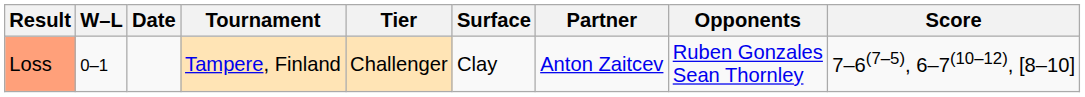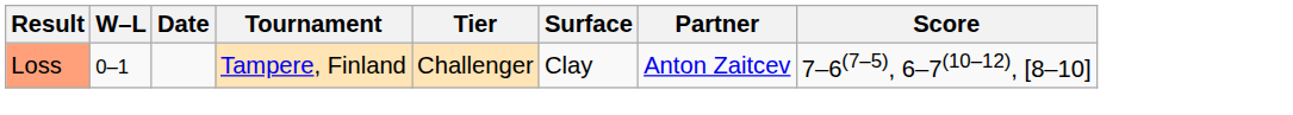- column: Opponents | Ruben Gonzales Sean Thornley
